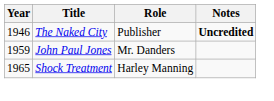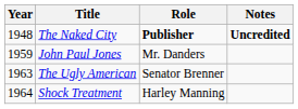The Naked City | Year: 1946 -> 1948
The Naked City | Role: normal -> bold
+ row: 1963 | The Ugly American | Senator Brenner
Shock Treatment | Year: 1965 -> 1964
